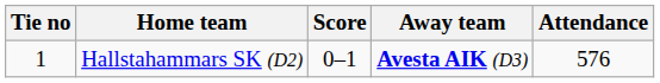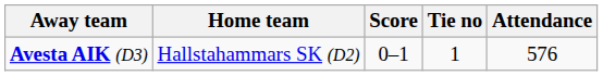columns swapped: Tie no <-> Away team
